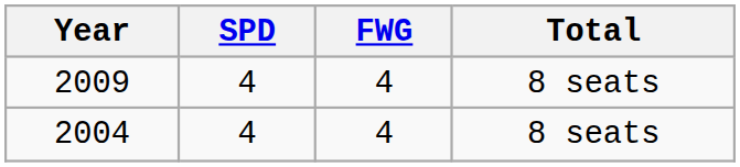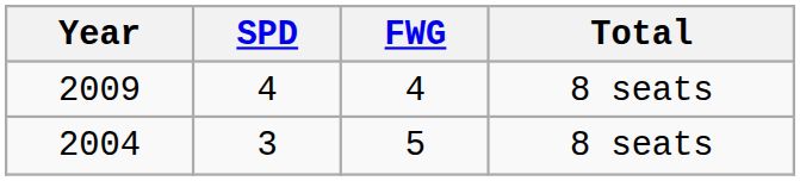2004 | SPD: 4 -> 3
2004 | FWG: 4 -> 5
